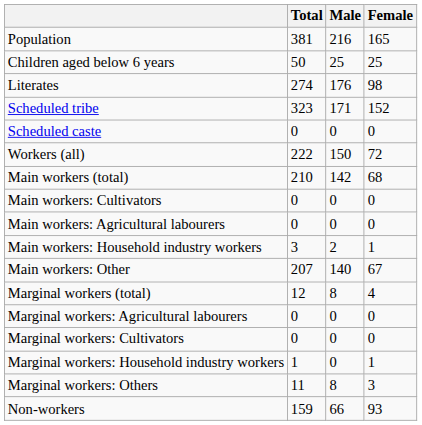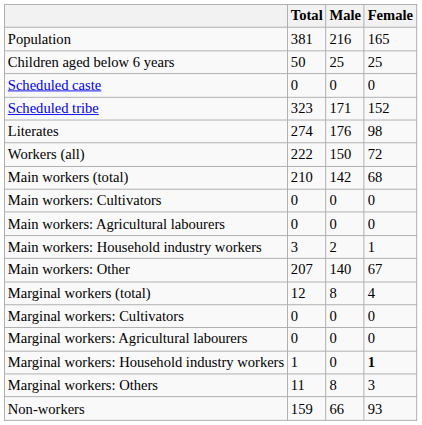rows swapped: Scheduled caste <-> Literates
rows swapped: Marginal workers: Cultivators <-> Marginal workers: Agricultural labourers
Marginal workers: Household industry workers | Female: normal -> bold
